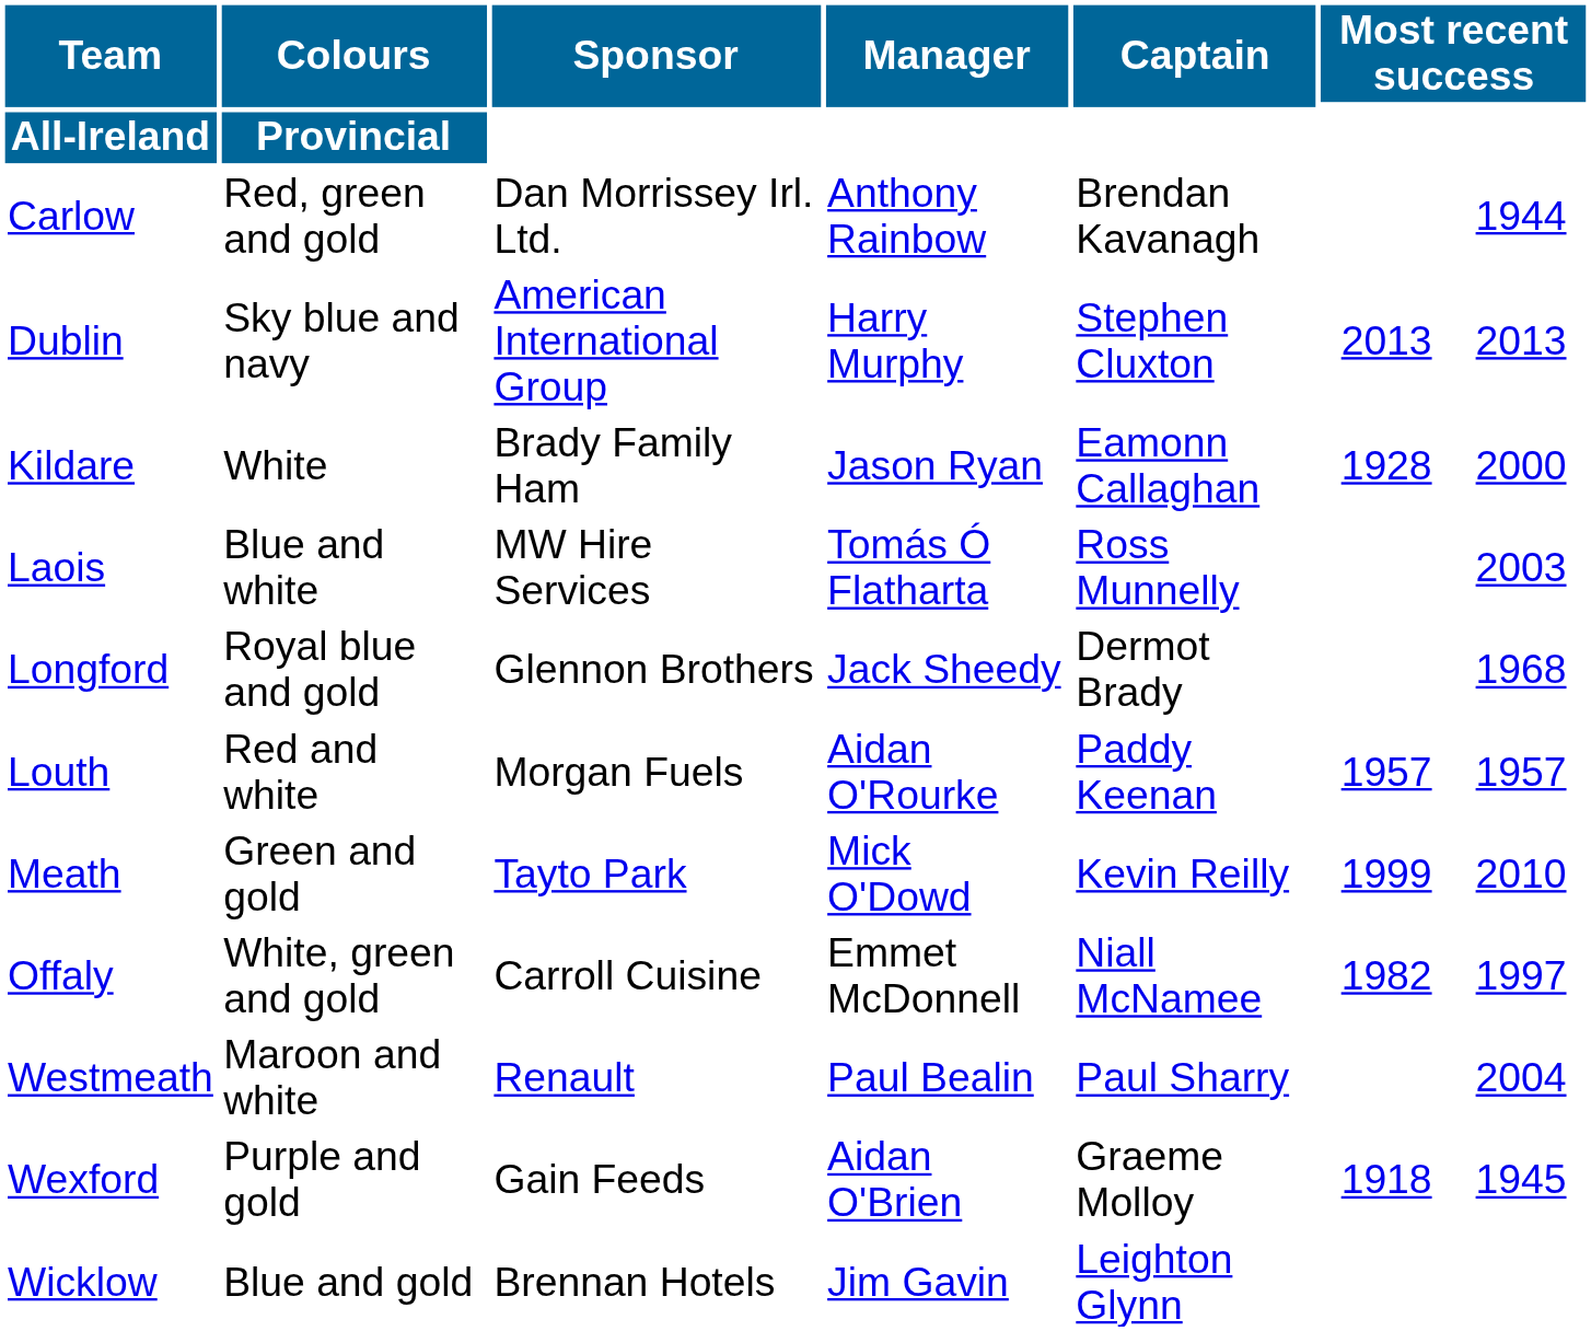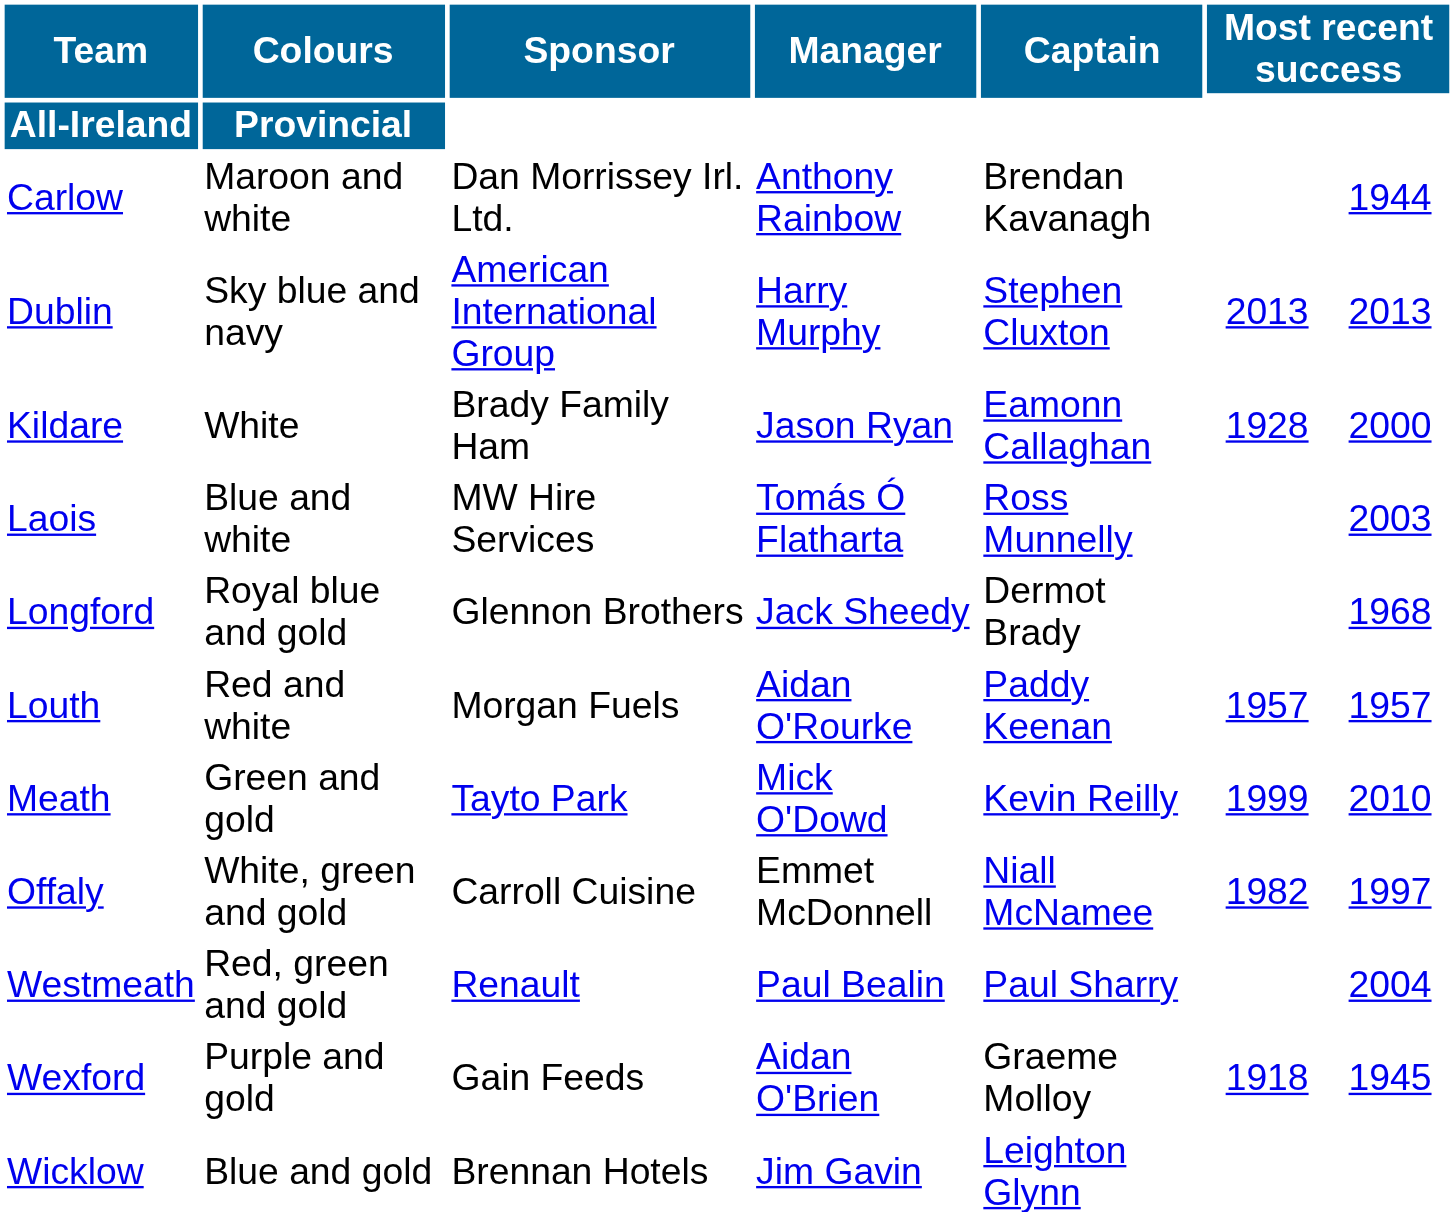Carlow | Colours: Red, green and gold -> Maroon and white
Westmeath | Colours: Maroon and white -> Red, green and gold
